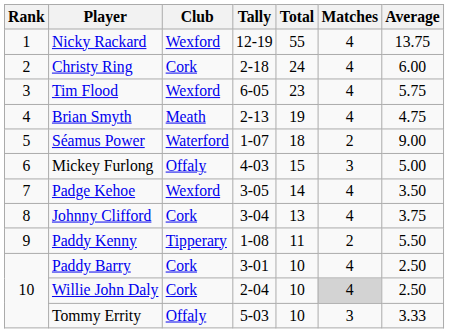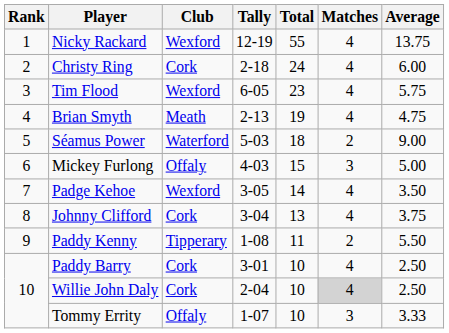Séamus Power | Tally: 1-07 -> 5-03
Tommy Errity | Tally: 5-03 -> 1-07
